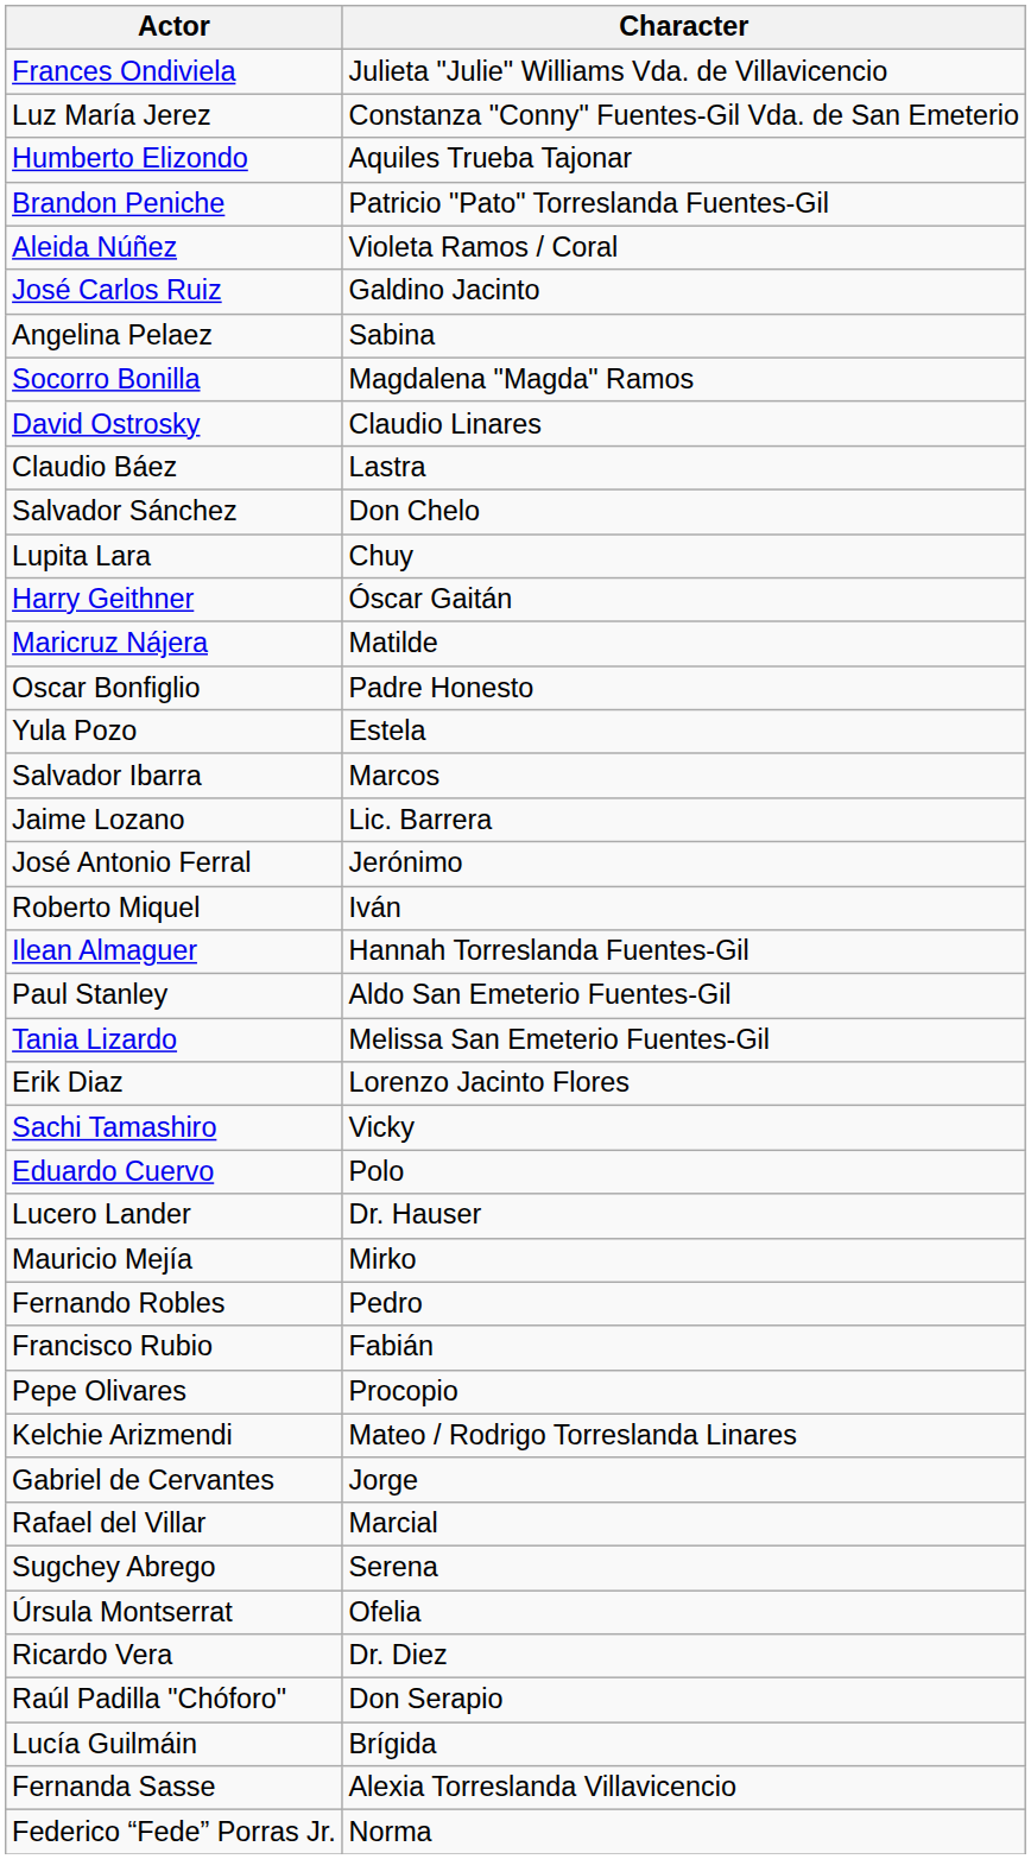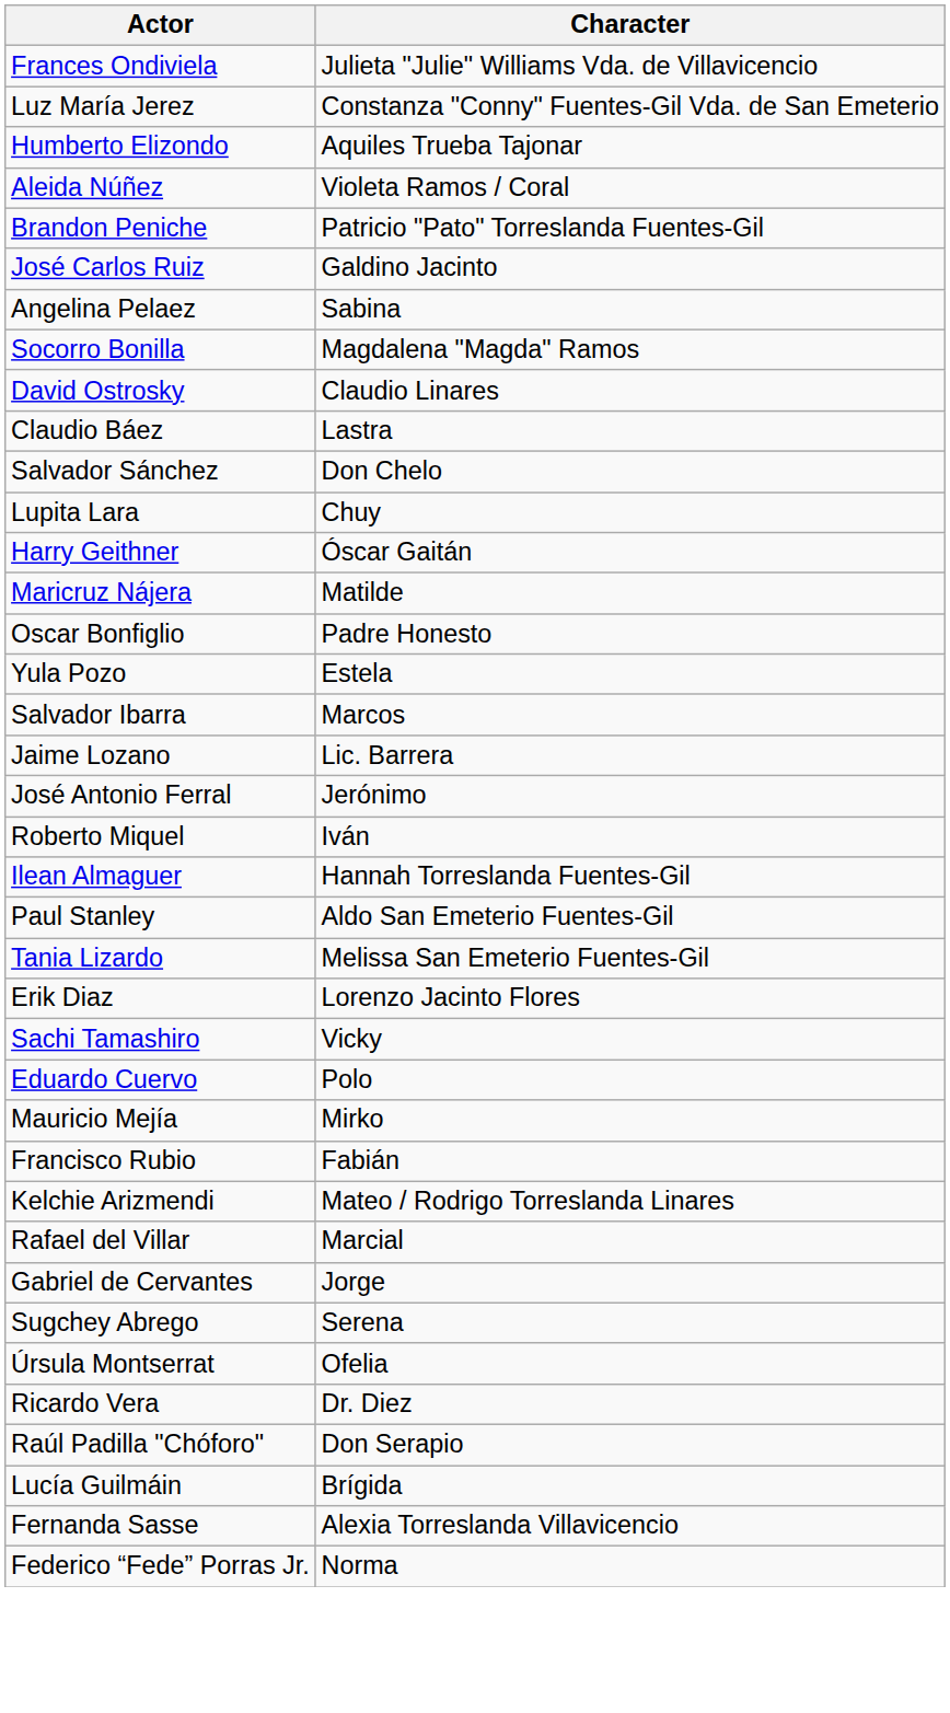rows swapped: Aleida Núñez <-> Brandon Peniche
- row: Lucero Lander | Dr. Hauser
- row: Fernando Robles | Pedro
- row: Pepe Olivares | Procopio
rows swapped: Rafael del Villar <-> Gabriel de Cervantes
